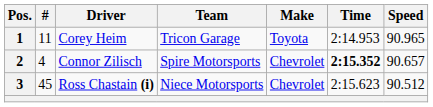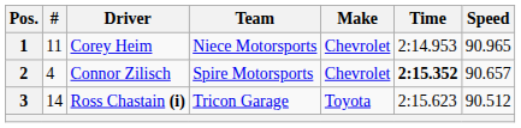1 | Team: Tricon Garage -> Niece Motorsports
1 | Make: Toyota -> Chevrolet
3 | #: 45 -> 14
3 | Team: Niece Motorsports -> Tricon Garage
3 | Make: Chevrolet -> Toyota
